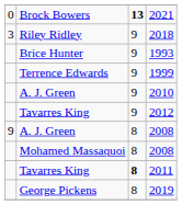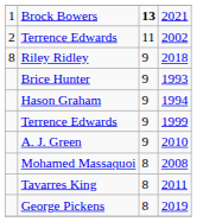2021 | column 1: 0 -> 1
+ row: 2 | Terrence Edwards | 11 | 2002
2018 | column 1: 3 -> 8
+ row: Hason Graham | 9 | 1994
- row: Tavarres King | 9 | 2012
- row: 9 | A. J. Green | 8 | 2008
2011 | column 3: bold -> normal
